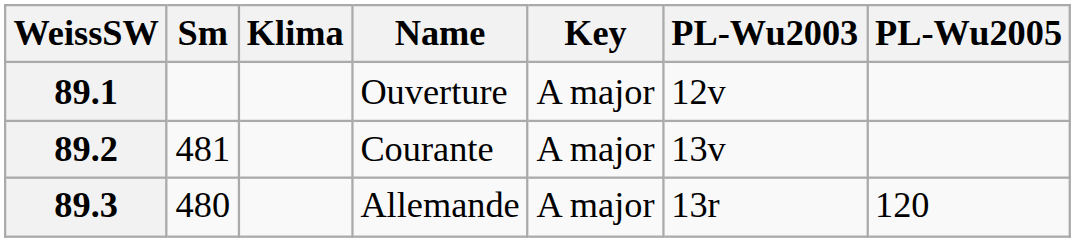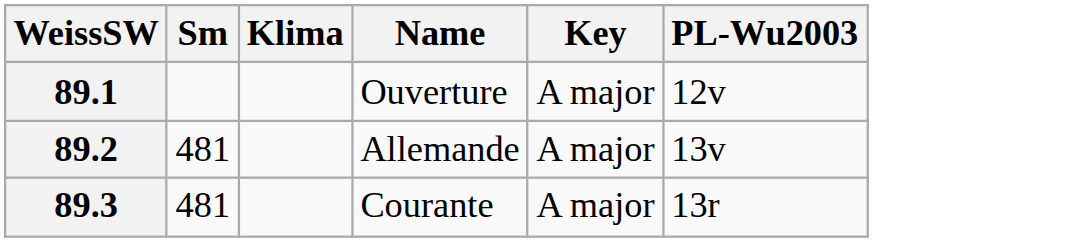- column: PL-Wu2005 | 120
89.2 | Name: Courante -> Allemande
89.3 | Sm: 480 -> 481
89.3 | Name: Allemande -> Courante
